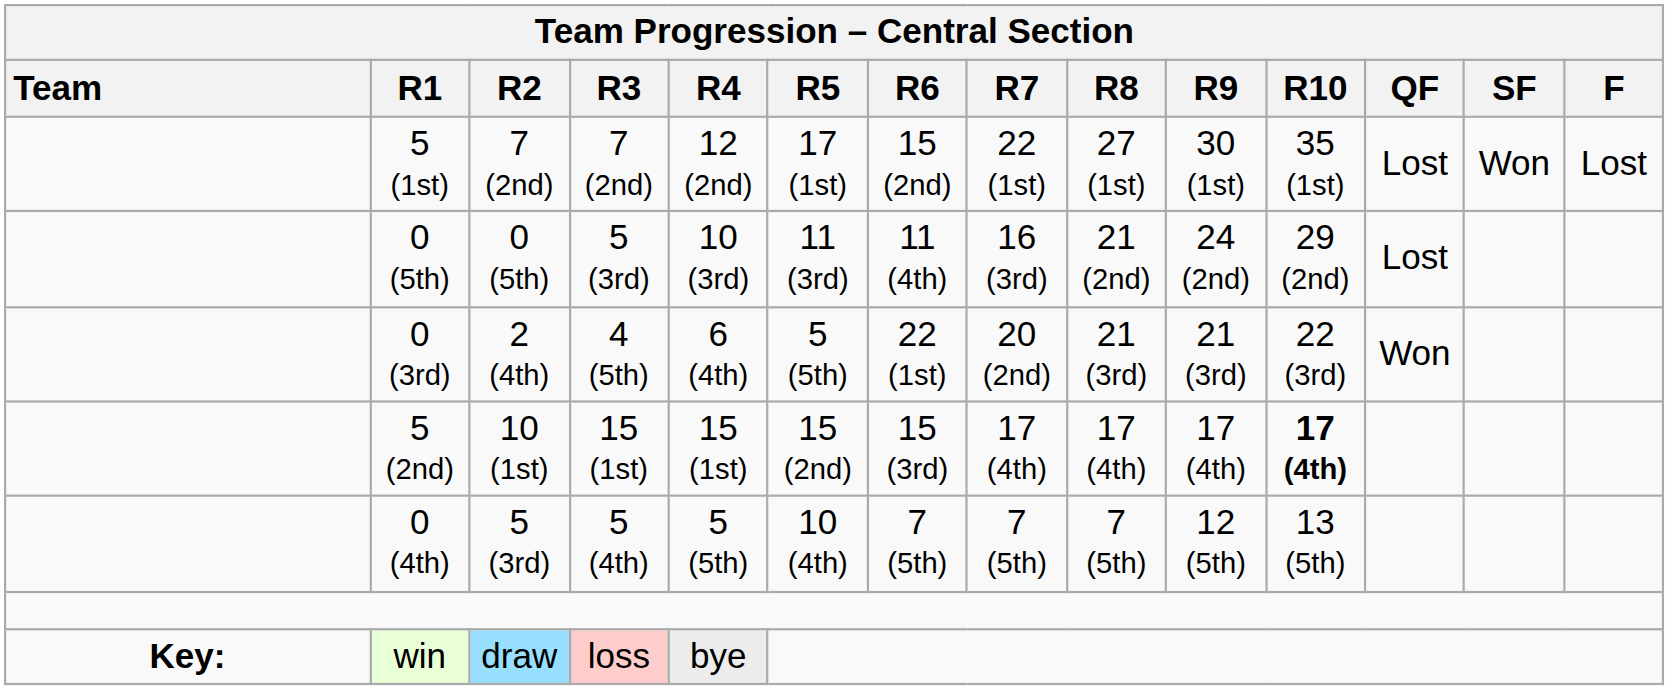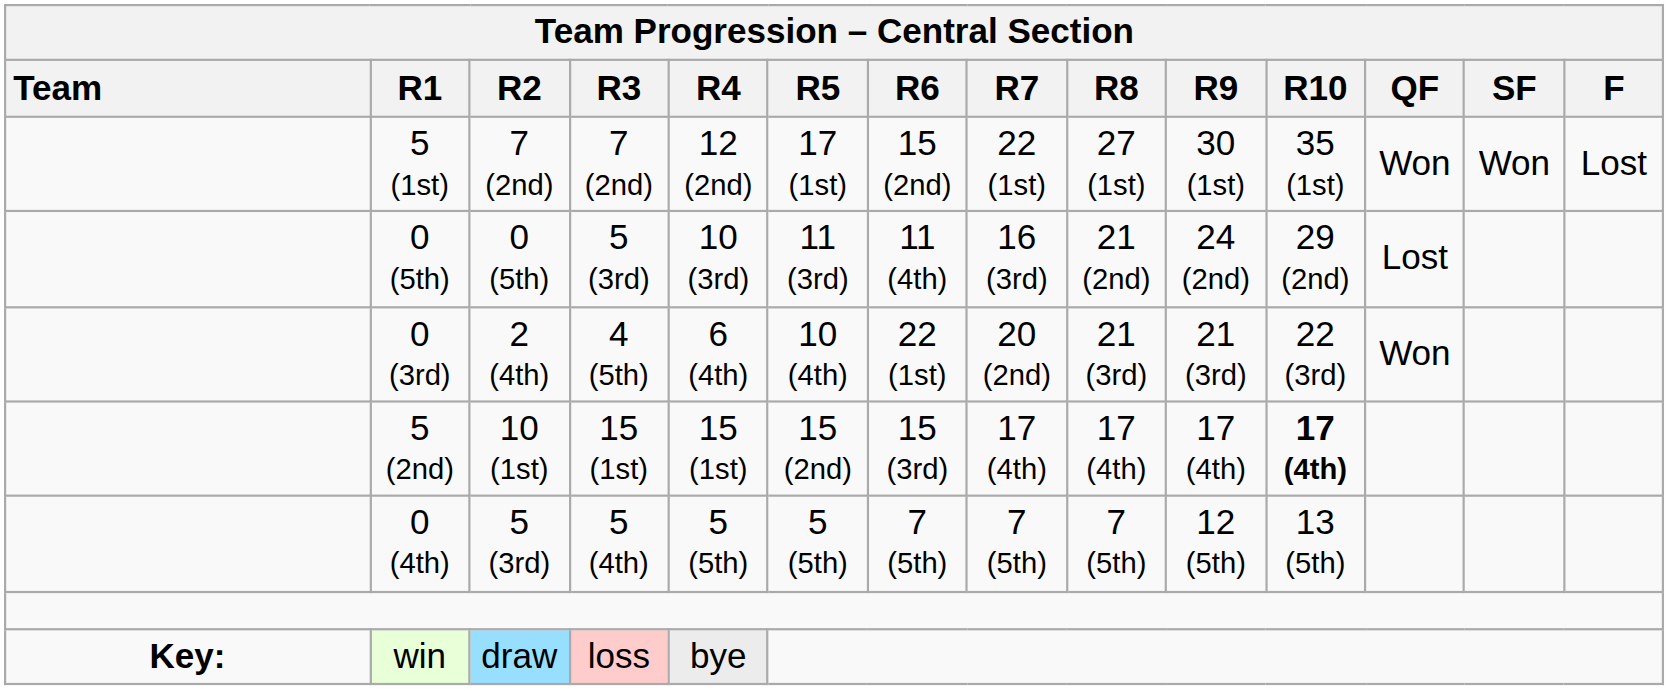5 (1st) | Team Progression – Central Section / QF: Lost -> Won
0 (3rd) | Team Progression – Central Section / R5: 5 (5th) -> 10 (4th)
0 (4th) | Team Progression – Central Section / R5: 10 (4th) -> 5 (5th)
